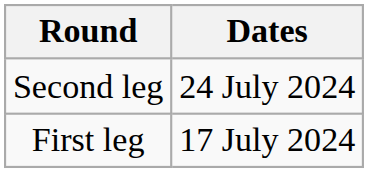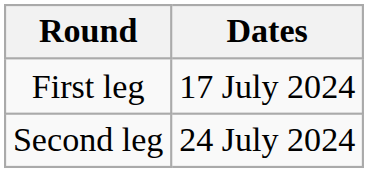rows swapped: First leg <-> Second leg
